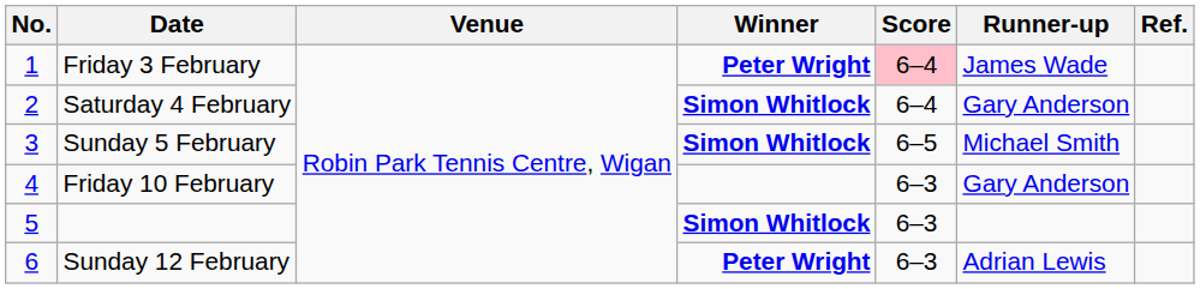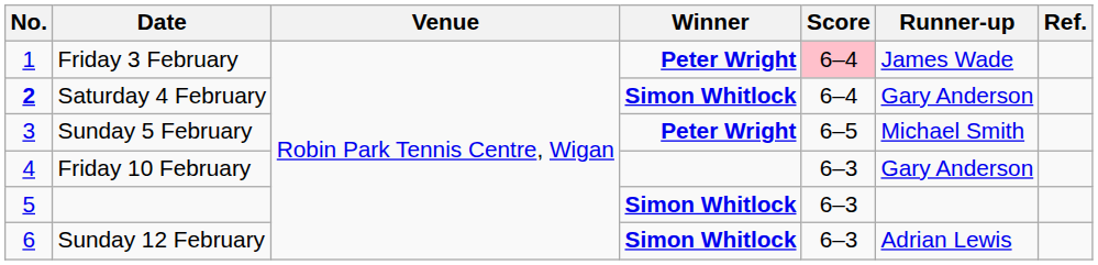Saturday 4 February | No.: normal -> bold
Sunday 5 February | Winner: Simon Whitlock -> Peter Wright
Sunday 12 February | Winner: Peter Wright -> Simon Whitlock
